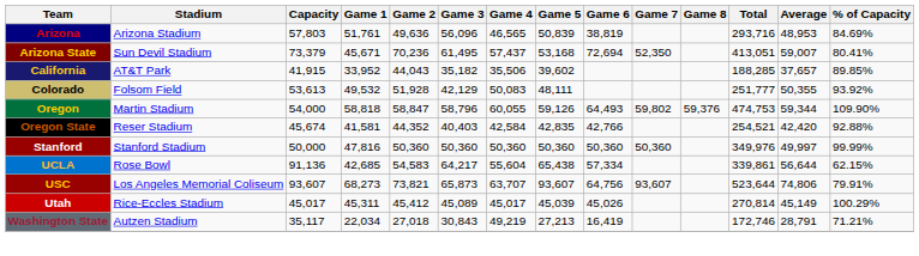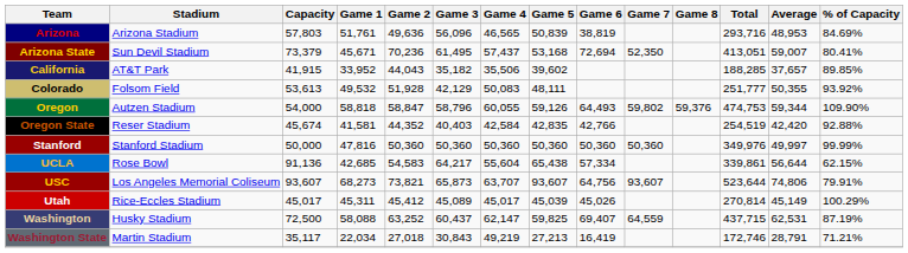Oregon | Stadium: Martin Stadium -> Autzen Stadium
Oregon State | Total: 254,521 -> 254,519
+ row: Washington | Husky Stadium | 72,500 | 58,088 | 63,252 | 60,437 | 62,147 | 59,825 | 69,407 | 64,559 | 437,715 | 62,531 | 87.19%
Washington State | Stadium: Autzen Stadium -> Martin Stadium
